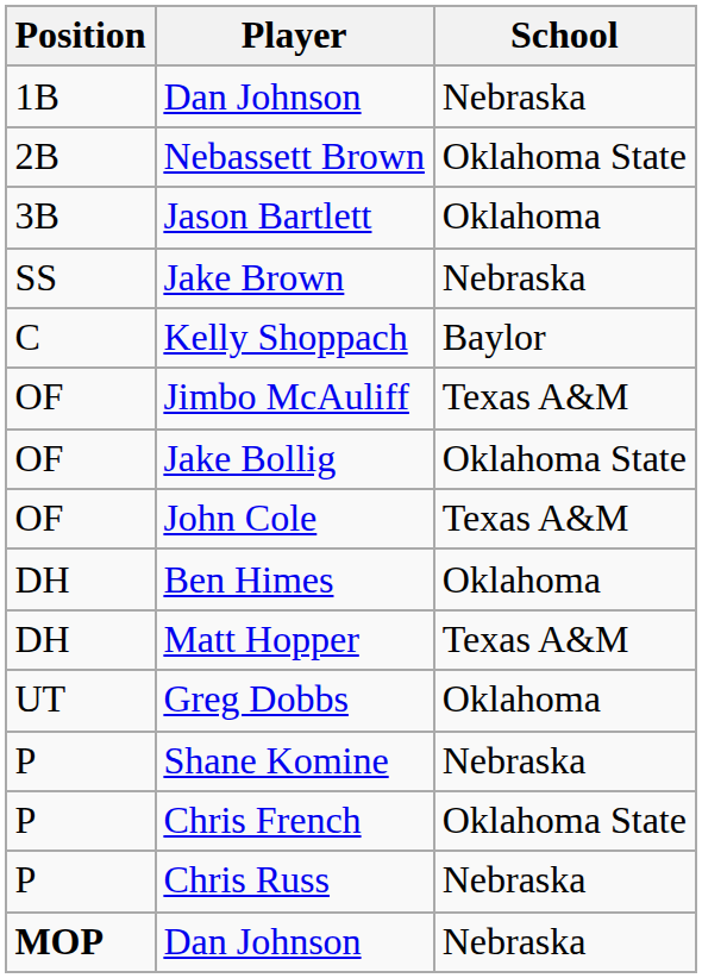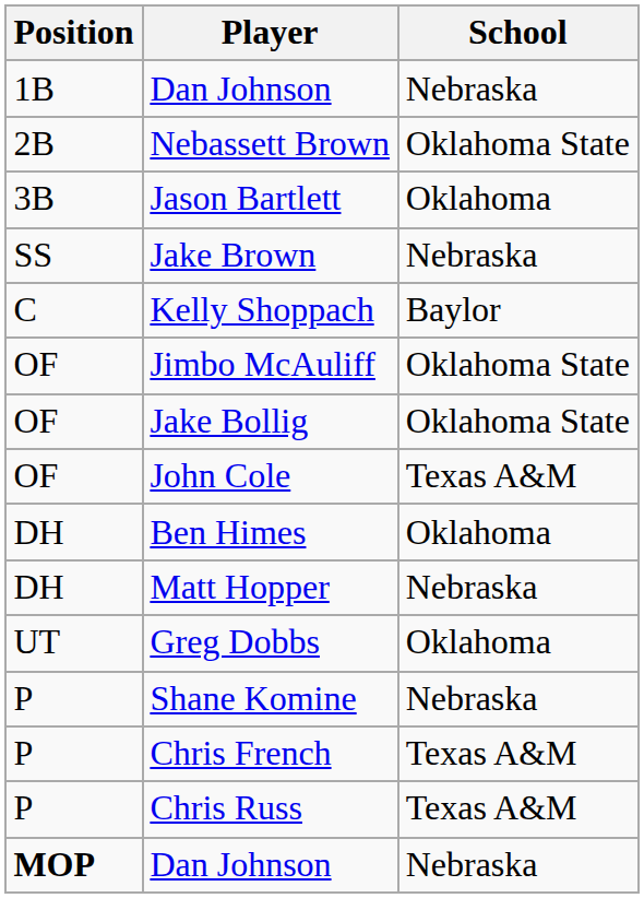Jimbo McAuliff | School: Texas A&M -> Oklahoma State
Matt Hopper | School: Texas A&M -> Nebraska
Chris French | School: Oklahoma State -> Texas A&M
Chris Russ | School: Nebraska -> Texas A&M
